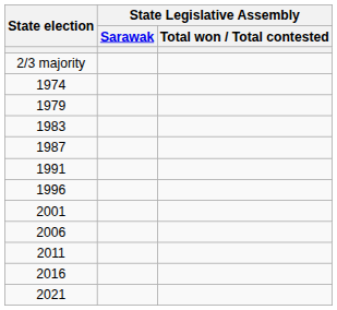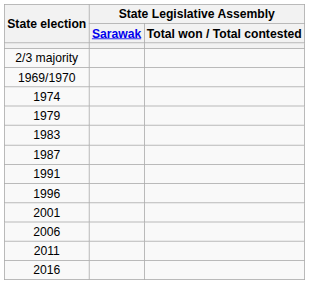+ row: 1969/1970
- row: 2021
